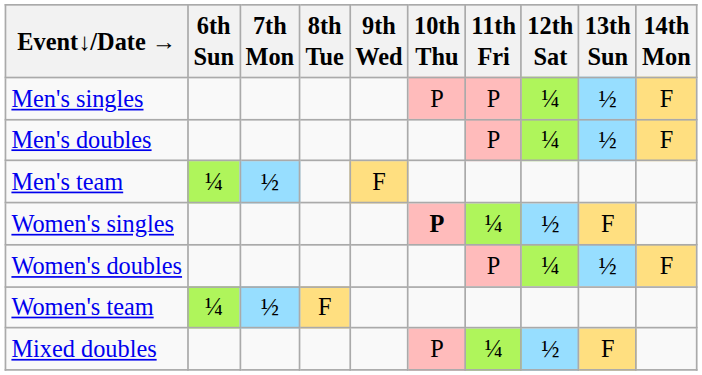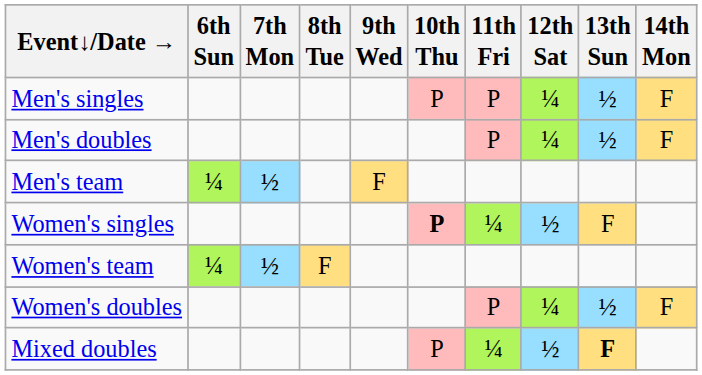rows swapped: Women's doubles <-> Women's team
Mixed doubles | 13th Sun: normal -> bold
